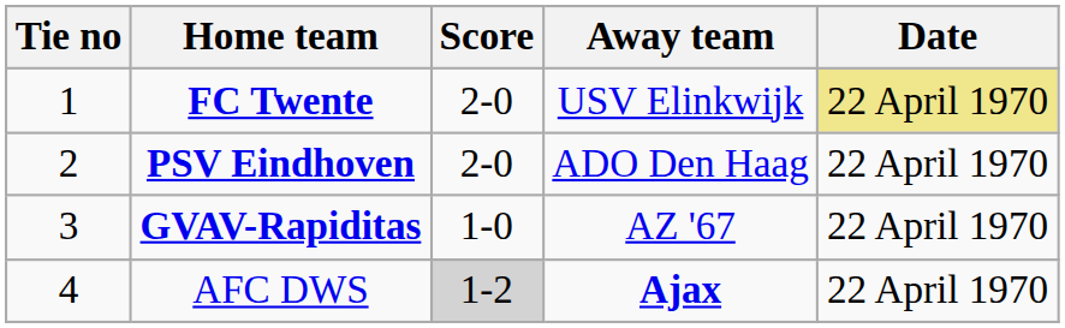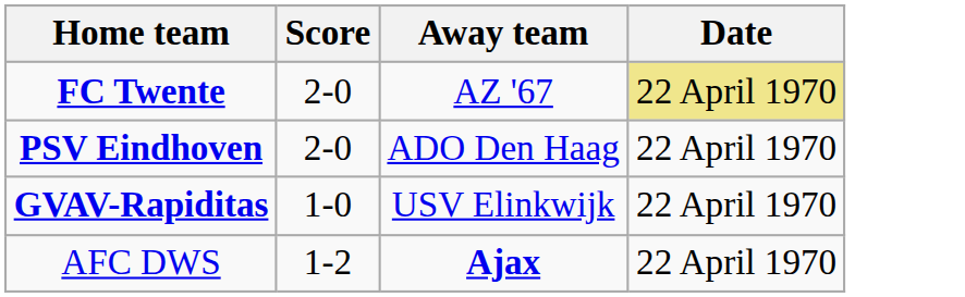- column: Tie no | 1 | 2 | 3 | 4
FC Twente | Away team: USV Elinkwijk -> AZ '67
GVAV-Rapiditas | Away team: AZ '67 -> USV Elinkwijk
AFC DWS | Score: lightgrey background -> no background
